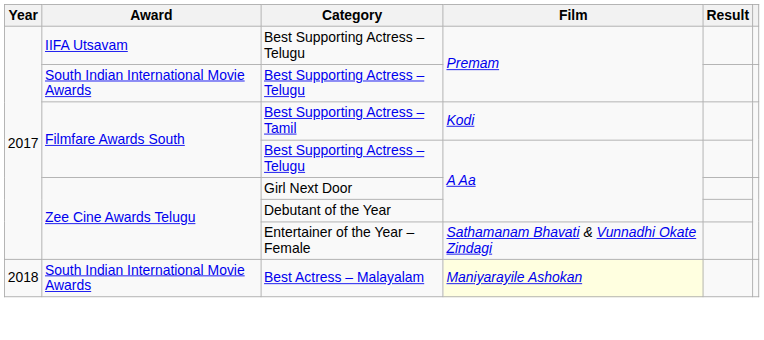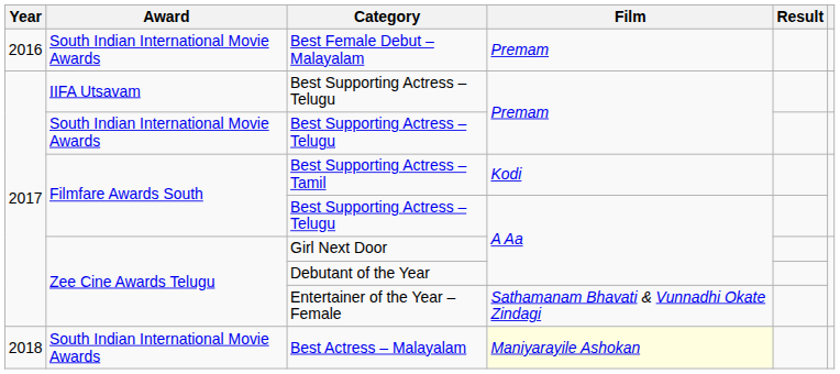+ row: 2016 | South Indian International Movie Awards | Best Female Debut – Malayalam | Premam
